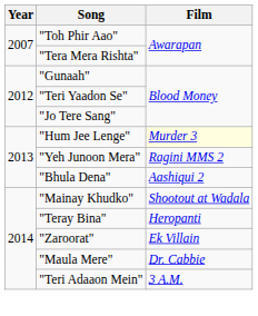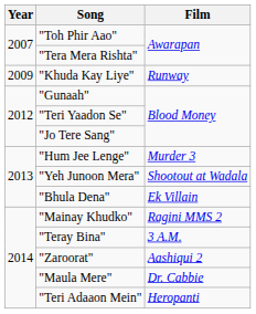+ row: 2009 | "Khuda Kay Liye" | Runway
"Hum Jee Lenge" | Film: lightyellow background -> no background
"Yeh Junoon Mera" | Film: Ragini MMS 2 -> Shootout at Wadala
"Bhula Dena" | Film: Aashiqui 2 -> Ek Villain
"Mainay Khudko" | Film: Shootout at Wadala -> Ragini MMS 2
"Teray Bina" | Film: Heropanti -> 3 A.M.
"Zaroorat" | Film: Ek Villain -> Aashiqui 2
"Teri Adaaon Mein" | Film: 3 A.M. -> Heropanti
